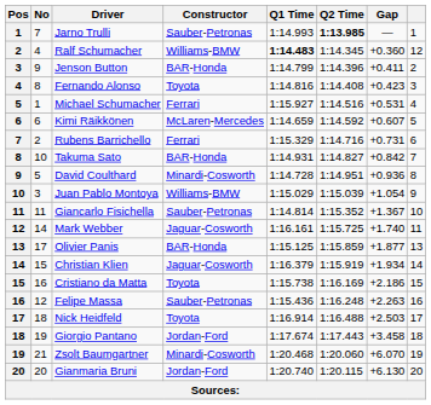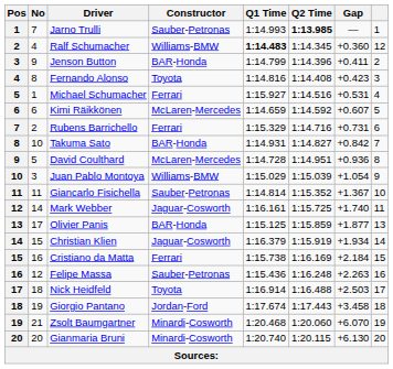David Coulthard | Constructor: Minardi-Cosworth -> McLaren-Mercedes
Cristiano da Matta | Constructor: Toyota -> Ferrari
Cristiano da Matta | Gap: +2.186 -> +2.184
Gianmaria Bruni | Constructor: Jordan-Ford -> Minardi-Cosworth
